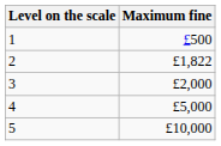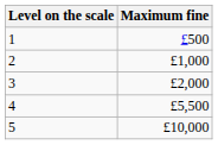2 | Maximum fine: £1,822 -> £1,000
4 | Maximum fine: £5,000 -> £5,500
